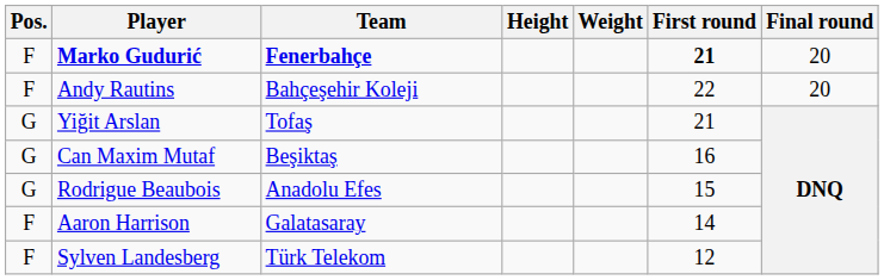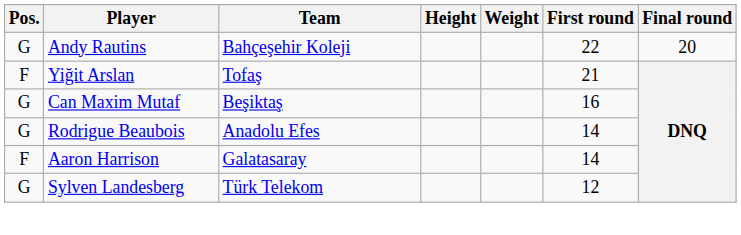- row: F | Marko Gudurić | Fenerbahçe | 21 | 20
Andy Rautins | Pos.: F -> G
Yiğit Arslan | Pos.: G -> F
Rodrigue Beaubois | First round: 15 -> 14
Sylven Landesberg | Pos.: F -> G
